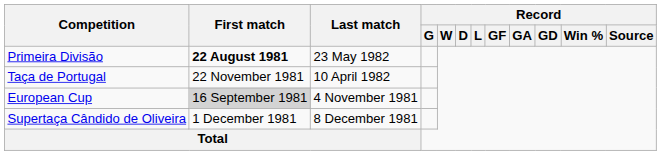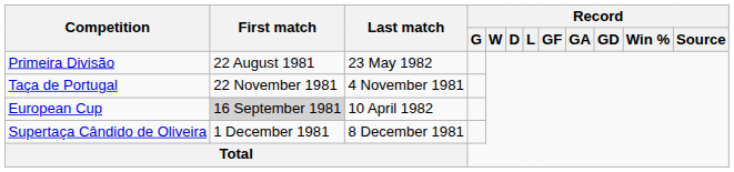Primeira Divisão | First match: bold -> normal
Taça de Portugal | Last match: 10 April 1982 -> 4 November 1981
European Cup | Last match: 4 November 1981 -> 10 April 1982
